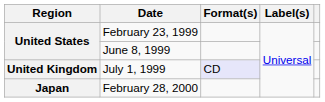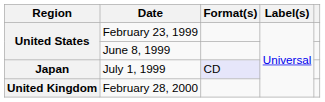July 1, 1999 | Region: United Kingdom -> Japan
February 28, 2000 | Region: Japan -> United Kingdom
